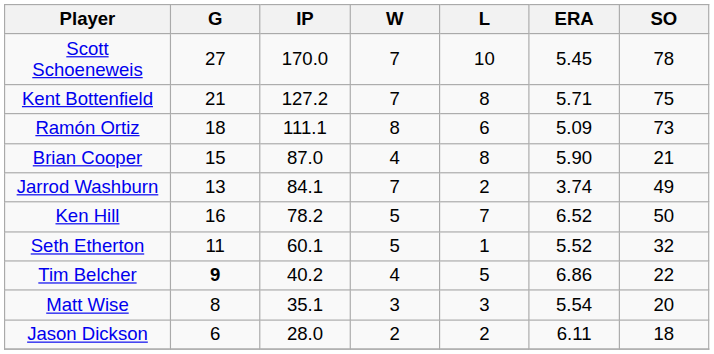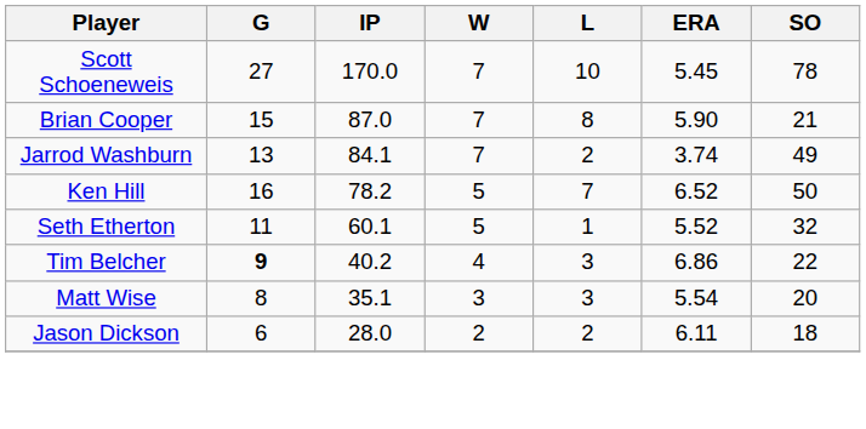- row: Kent Bottenfield | 21 | 127.2 | 7 | 8 | 5.71 | 75
- row: Ramón Ortiz | 18 | 111.1 | 8 | 6 | 5.09 | 73
Brian Cooper | W: 4 -> 7
Tim Belcher | L: 5 -> 3
